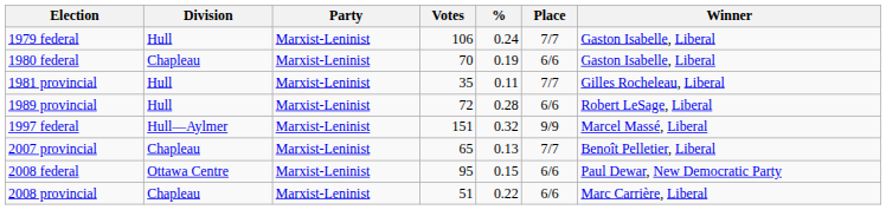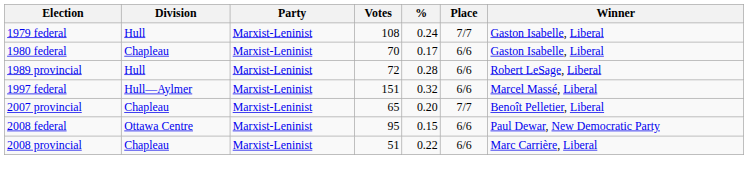1979 federal | Votes: 106 -> 108
1980 federal | %: 0.19 -> 0.17
- row: 1981 provincial | Hull | Marxist-Leninist | 35 | 0.11 | 7/7 | Gilles Rocheleau, Liberal
1997 federal | Place: 9/9 -> 6/6
2007 provincial | %: 0.13 -> 0.20
